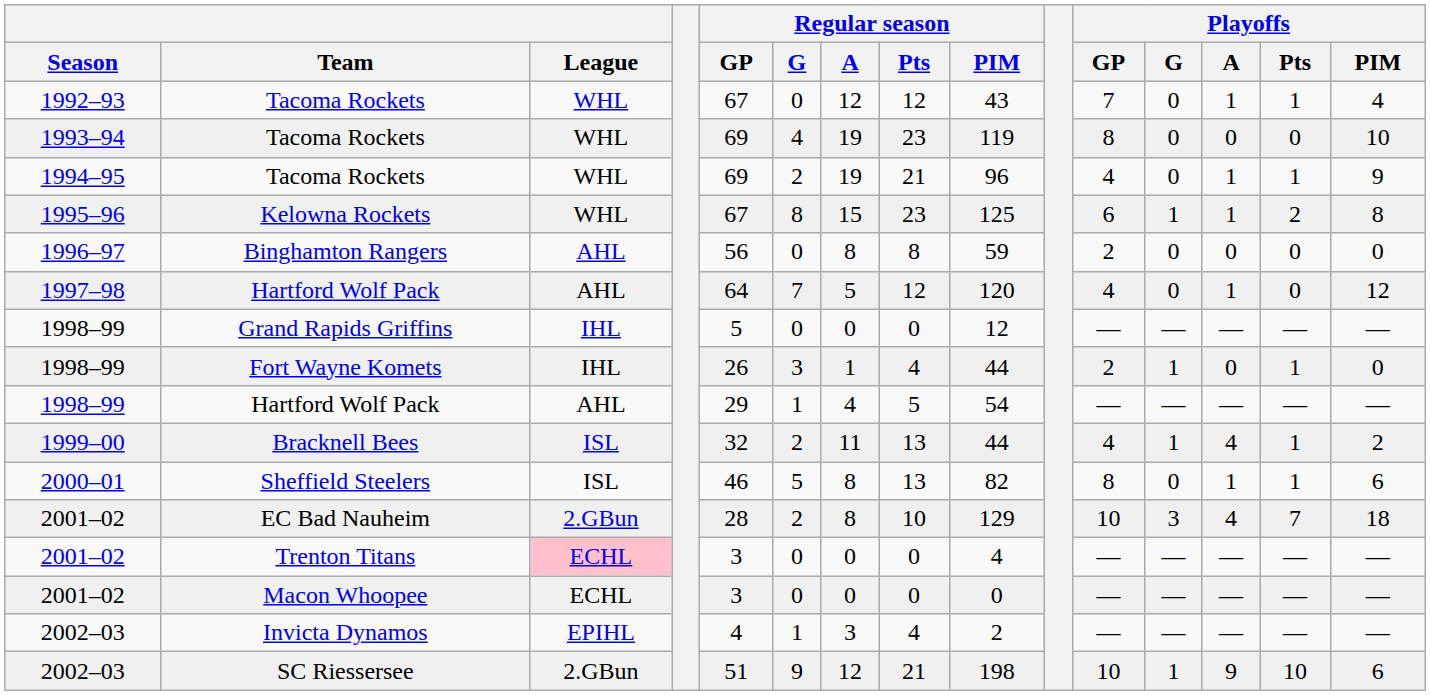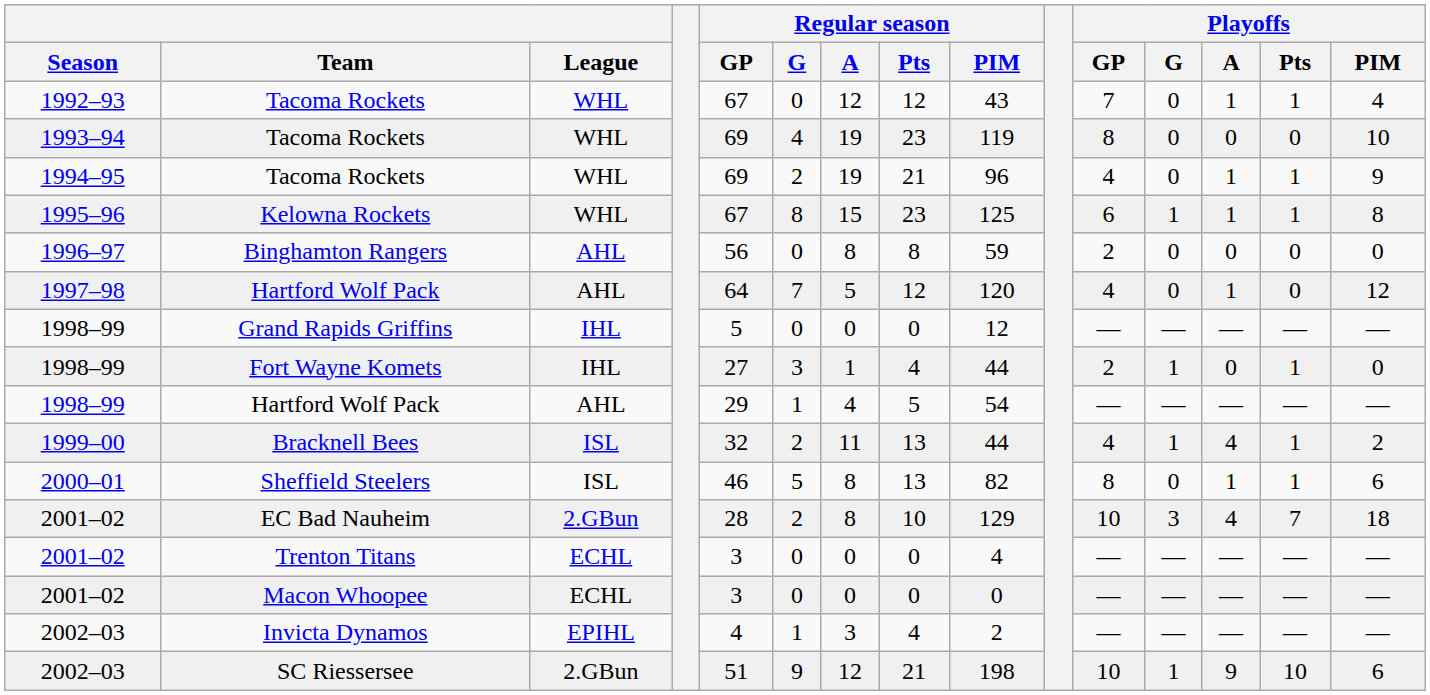Kelowna Rockets | Playoffs / Pts: 2 -> 1
Fort Wayne Komets | Regular season / GP: 26 -> 27
Trenton Titans | League: pink background -> no background
